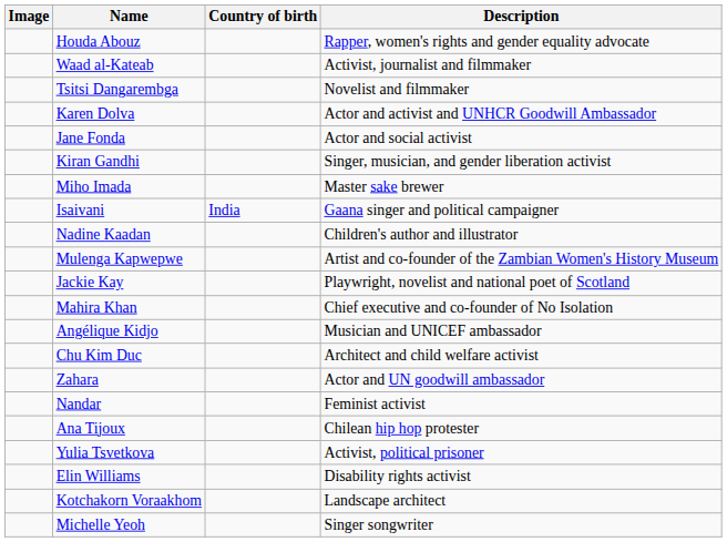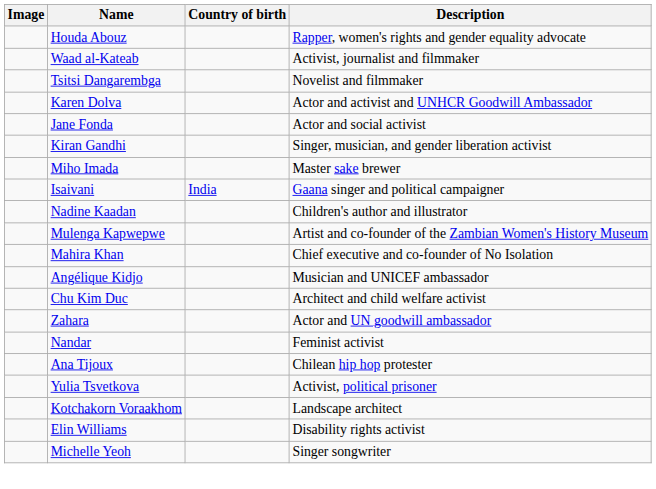- row: Jackie Kay | Playwright, novelist and national poet of Scotland
rows swapped: Kotchakorn Voraakhom <-> Elin Williams
